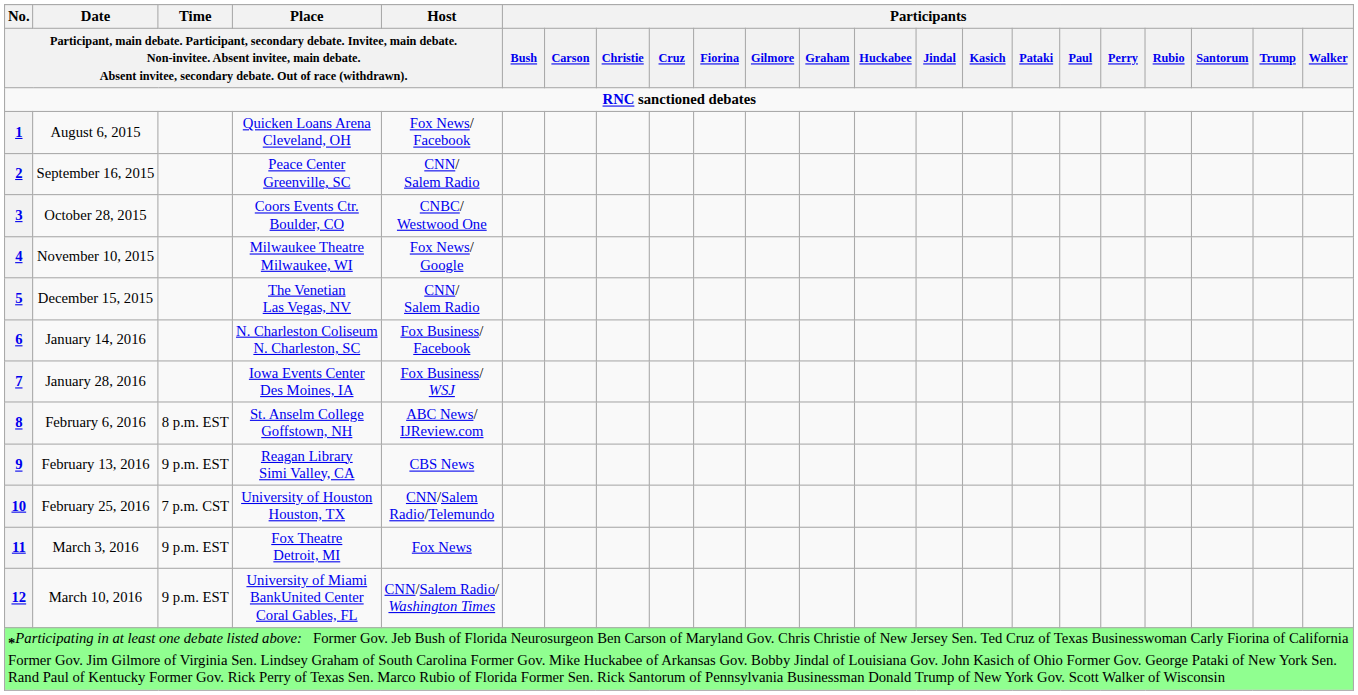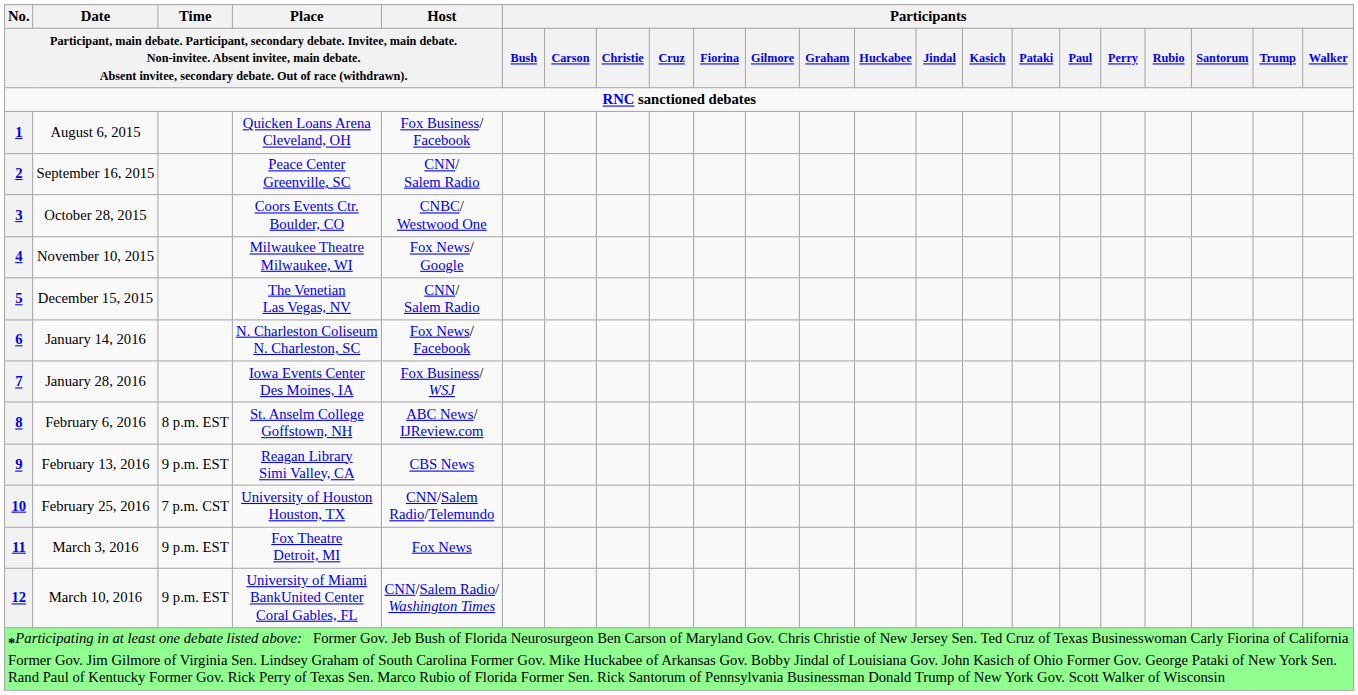August 6, 2015 | column 5: Fox News/ Facebook -> Fox Business/ Facebook
January 14, 2016 | column 5: Fox Business/ Facebook -> Fox News/ Facebook
